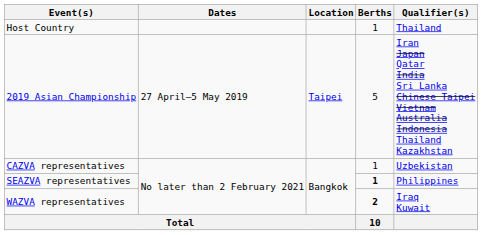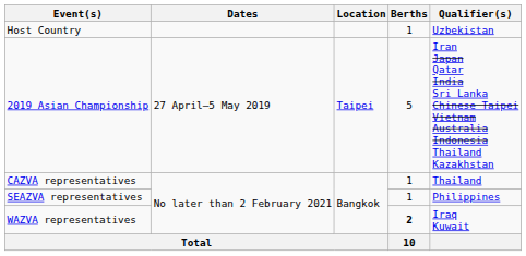Host Country | Qualifier(s): Thailand -> Uzbekistan
CAZVA representatives | Qualifier(s): Uzbekistan -> Thailand
SEAZVA representatives | Berths: bold -> normal
